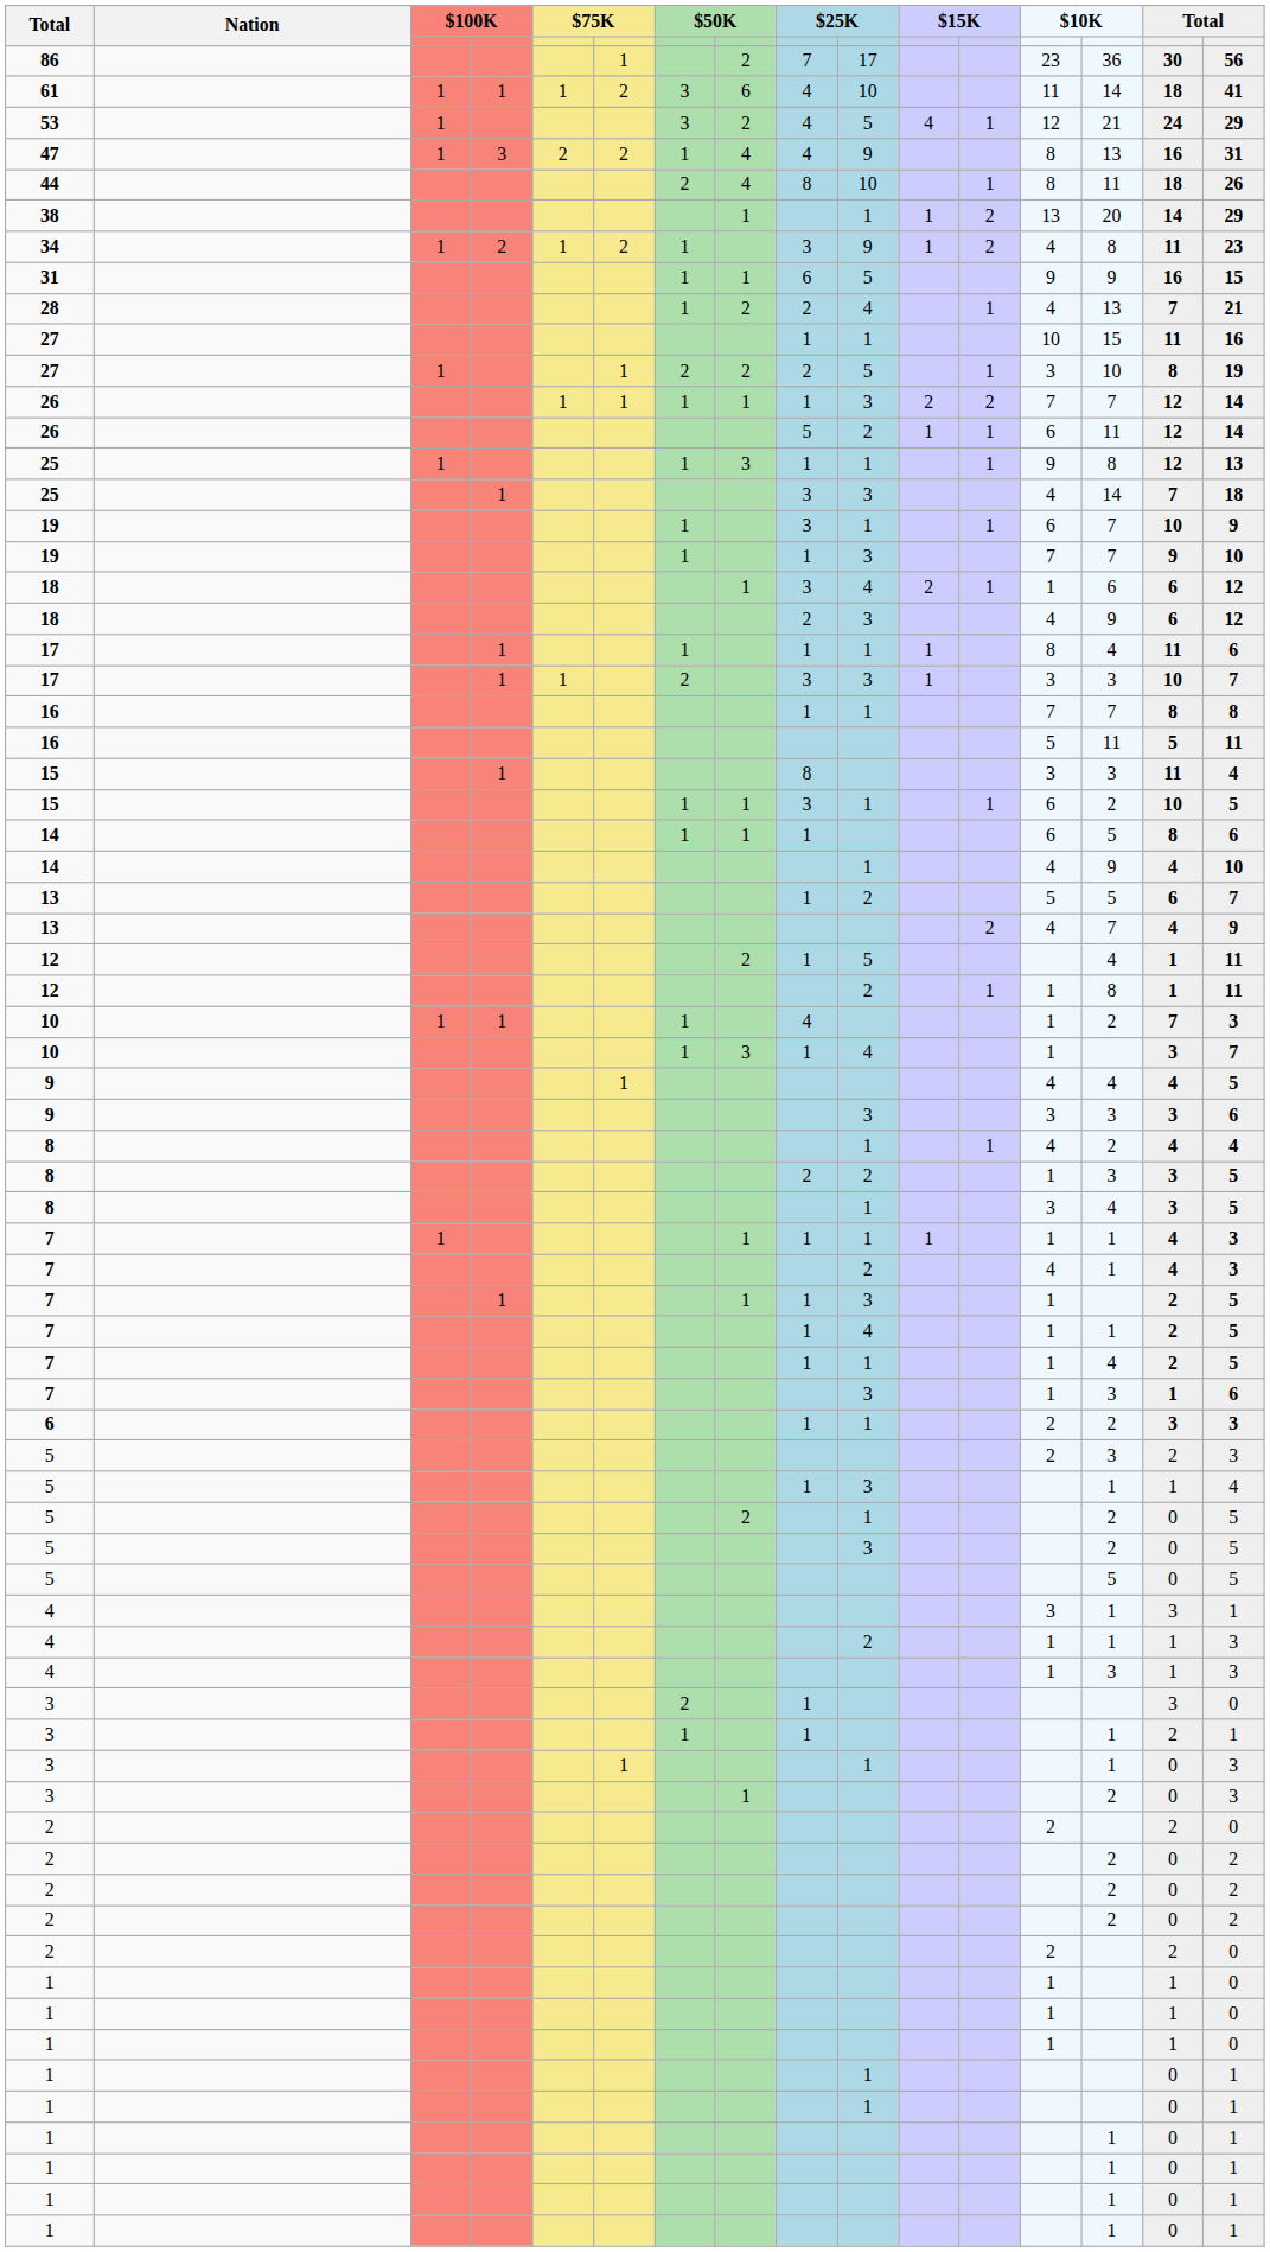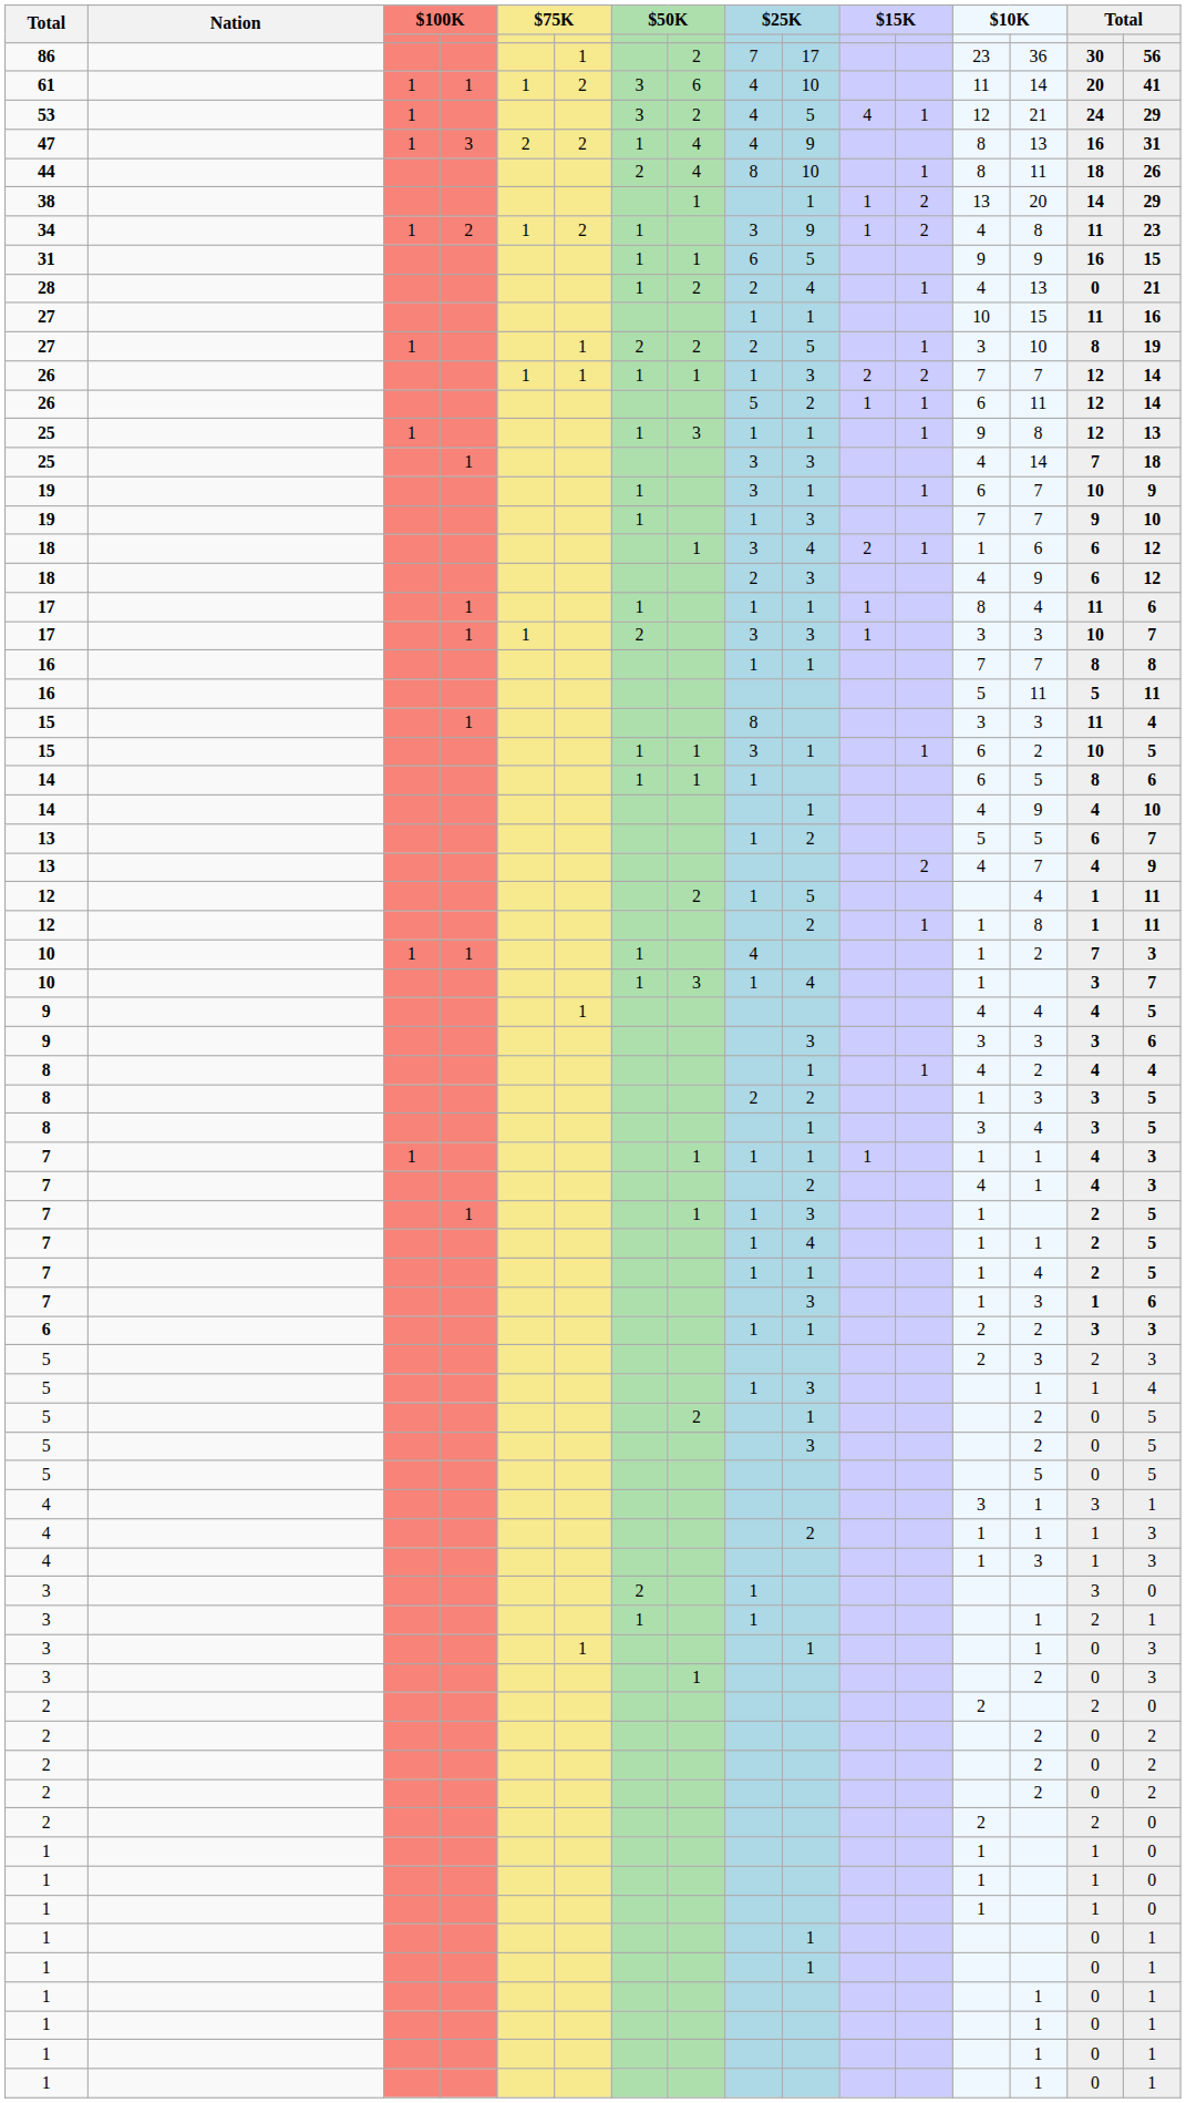61 | column 15: 18 -> 20
28 | column 15: 7 -> 0
